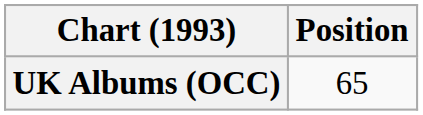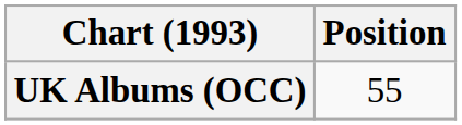UK Albums (OCC) | Position: 65 -> 55
